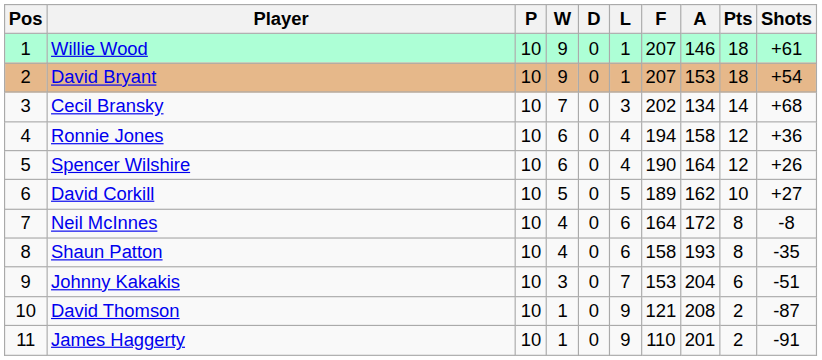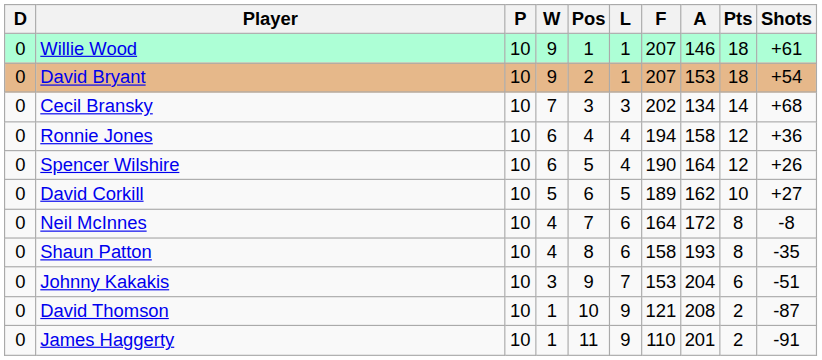columns swapped: Pos <-> D
